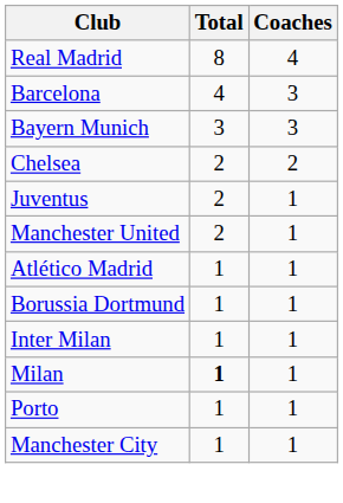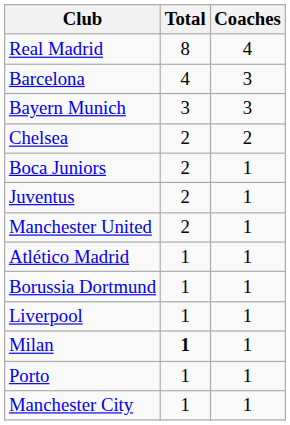+ row: Boca Juniors | 2 | 1
- row: Inter Milan | 1 | 1
+ row: Liverpool | 1 | 1
